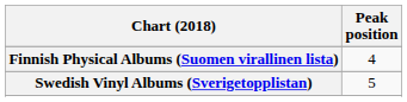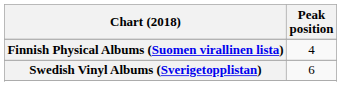Swedish Vinyl Albums (Sverigetopplistan) | Peak position: 5 -> 6
